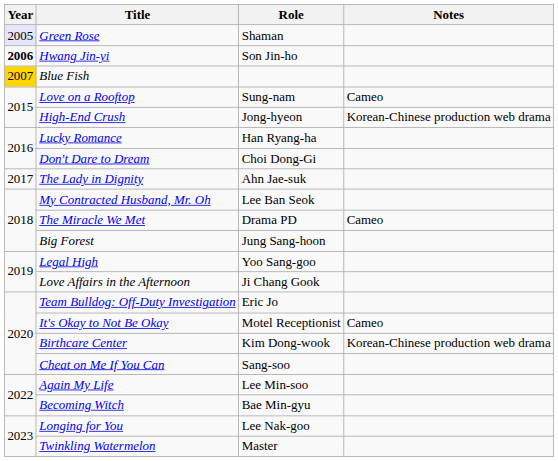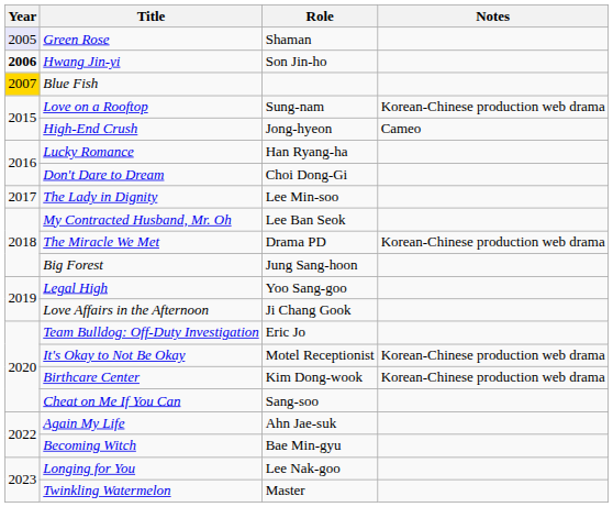Love on a Rooftop | Notes: Cameo -> Korean-Chinese production web drama
High-End Crush | Notes: Korean-Chinese production web drama -> Cameo
The Lady in Dignity | Role: Ahn Jae-suk -> Lee Min-soo
The Miracle We Met | Notes: Cameo -> Korean-Chinese production web drama
It's Okay to Not Be Okay | Notes: Cameo -> Korean-Chinese production web drama
Again My Life | Role: Lee Min-soo -> Ahn Jae-suk
